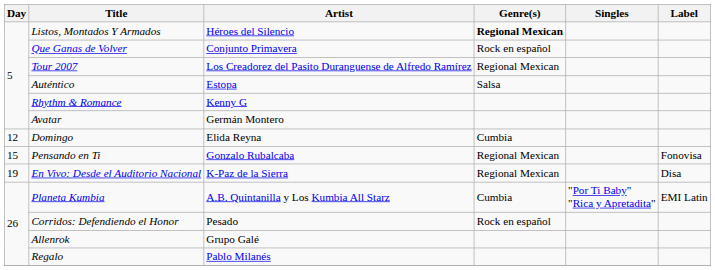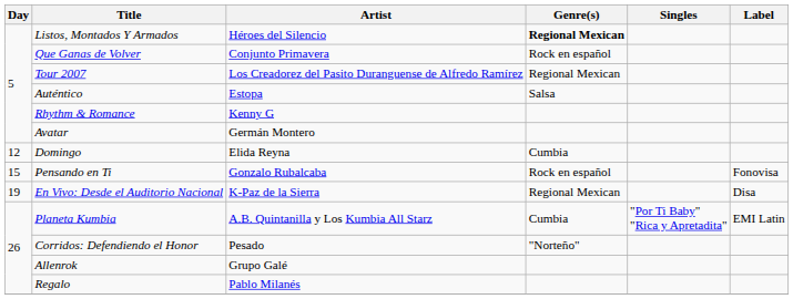Pensando en Ti | Genre(s): Regional Mexican -> Rock en español
Corridos: Defendiendo el Honor | Genre(s): Rock en español -> "Norteño"
